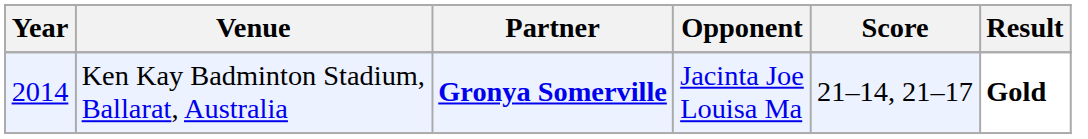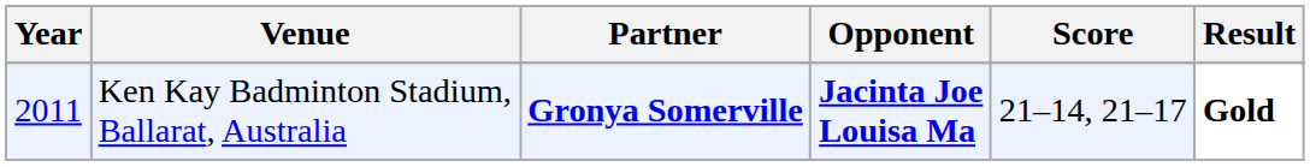Ken Kay Badminton Stadium, Ballarat, Australia | Year: 2014 -> 2011
Ken Kay Badminton Stadium, Ballarat, Australia | Opponent: normal -> bold
